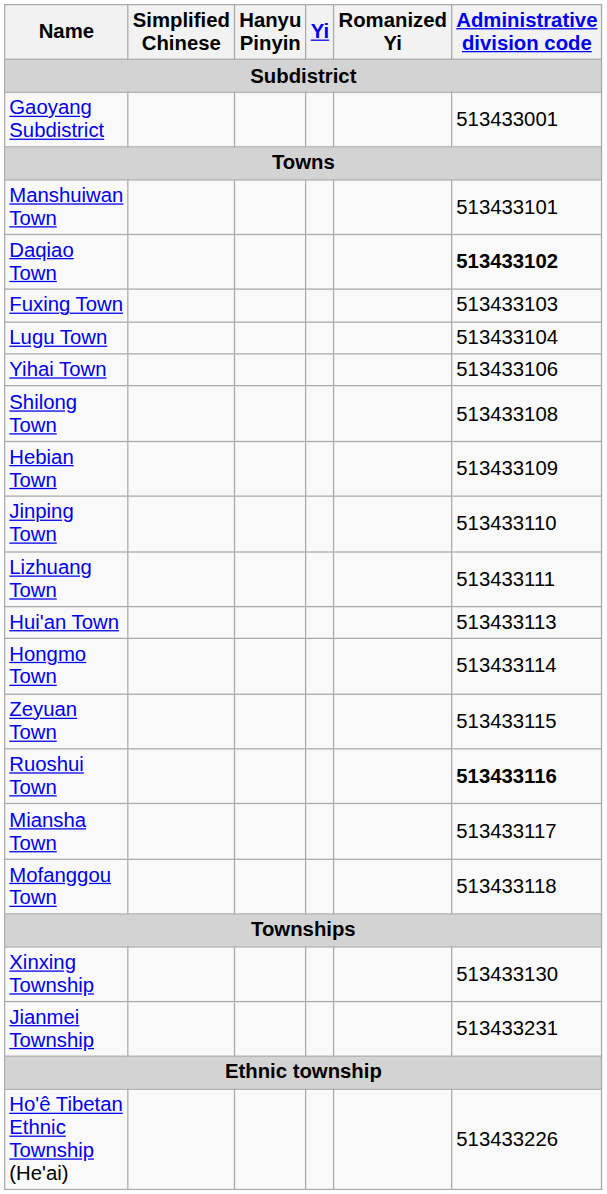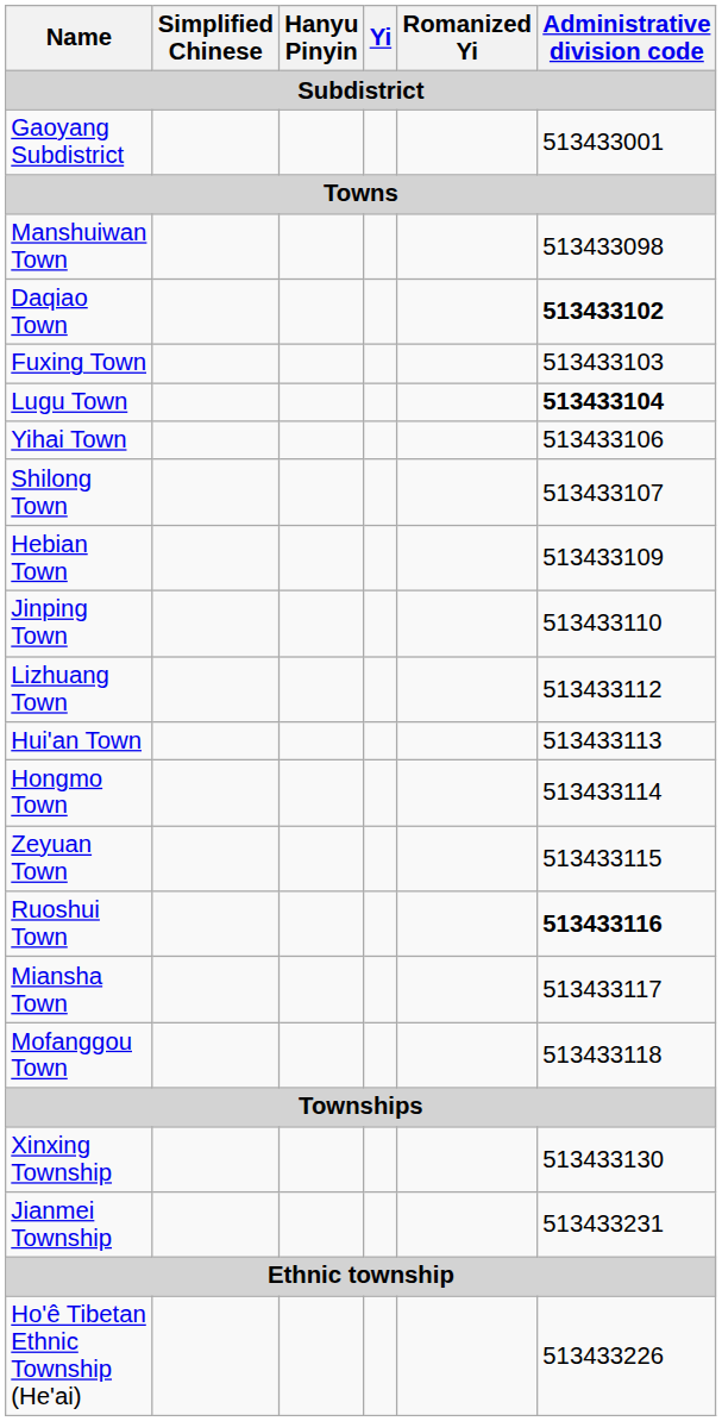Manshuiwan Town | Administrative division code: 513433101 -> 513433098
Lugu Town | Administrative division code: normal -> bold
Shilong Town | Administrative division code: 513433108 -> 513433107
Lizhuang Town | Administrative division code: 513433111 -> 513433112
